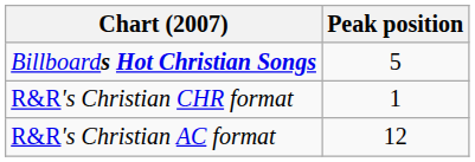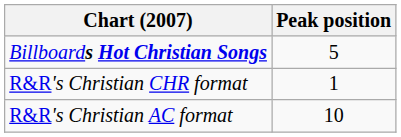R&R's Christian AC format | Peak position: 12 -> 10
